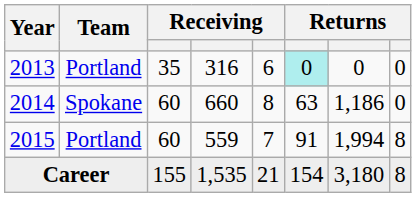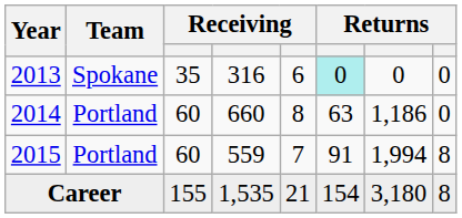2013 | Team: Portland -> Spokane
2014 | Team: Spokane -> Portland
